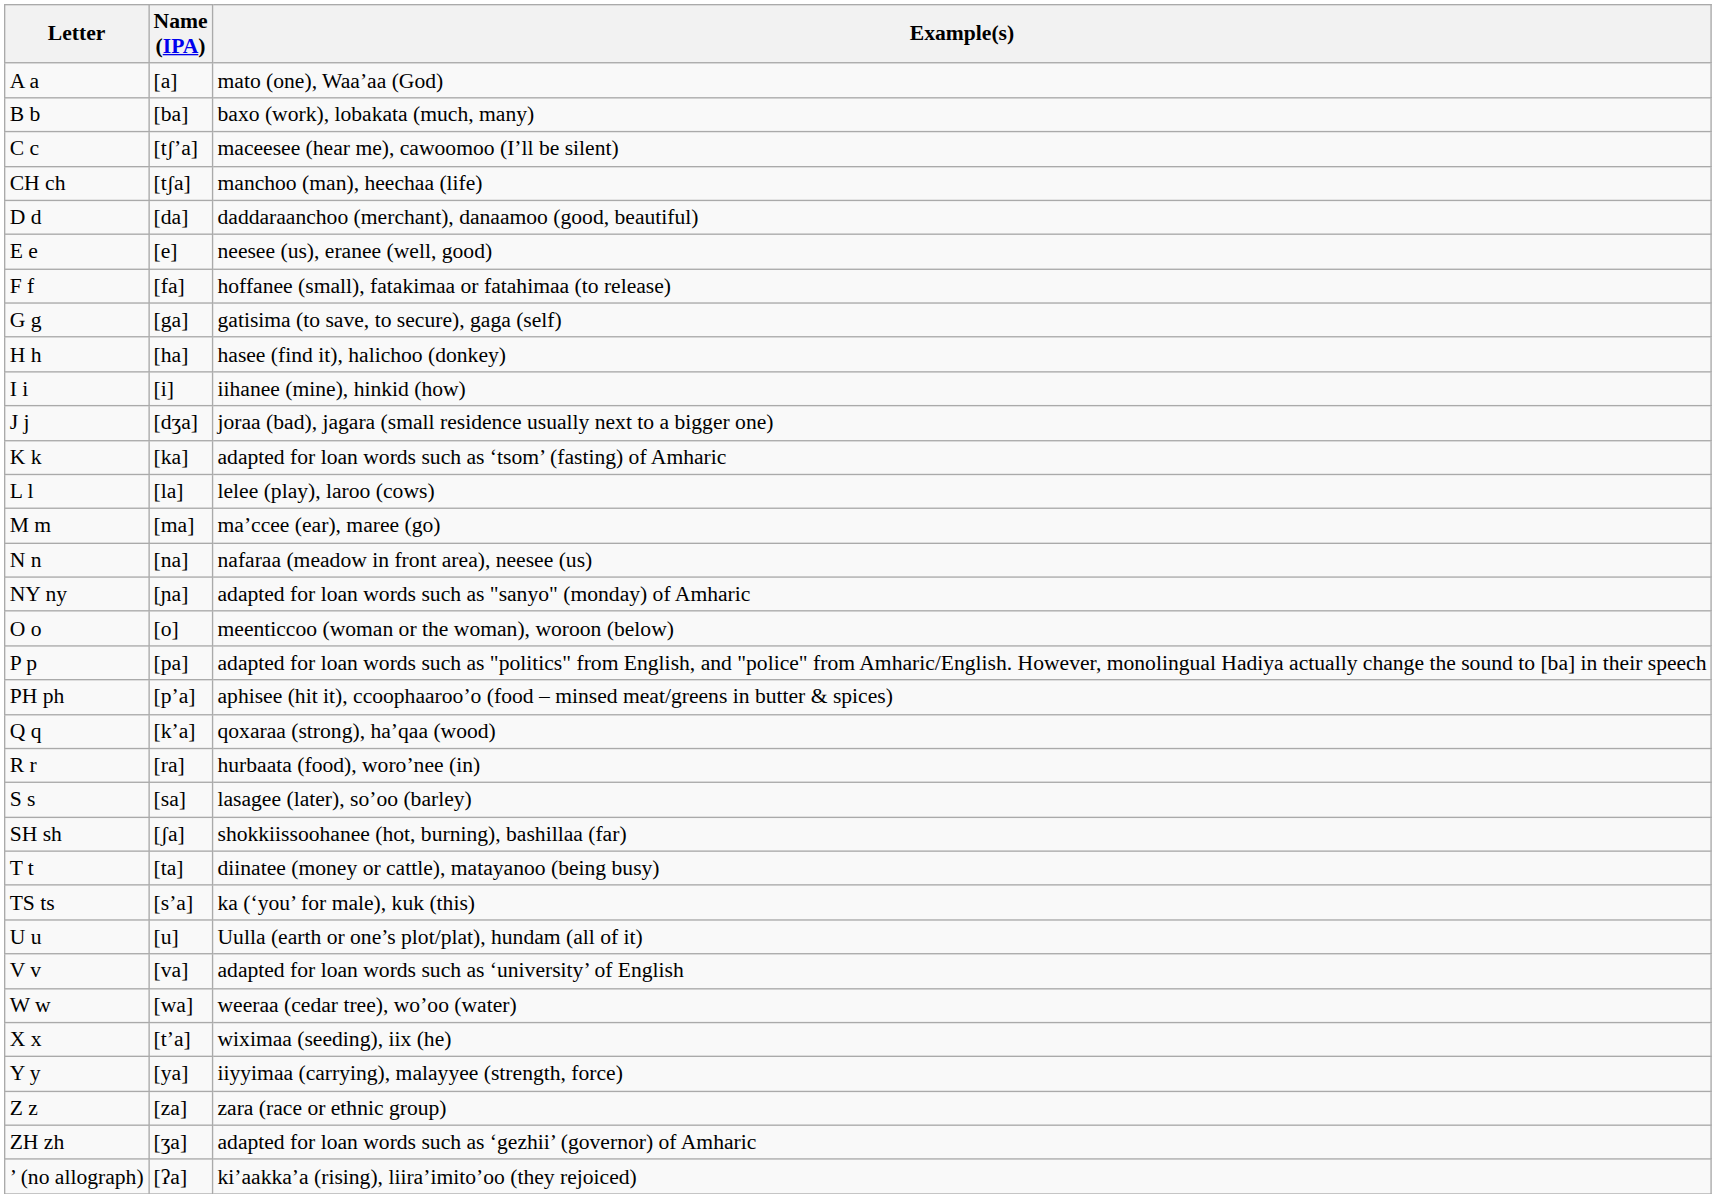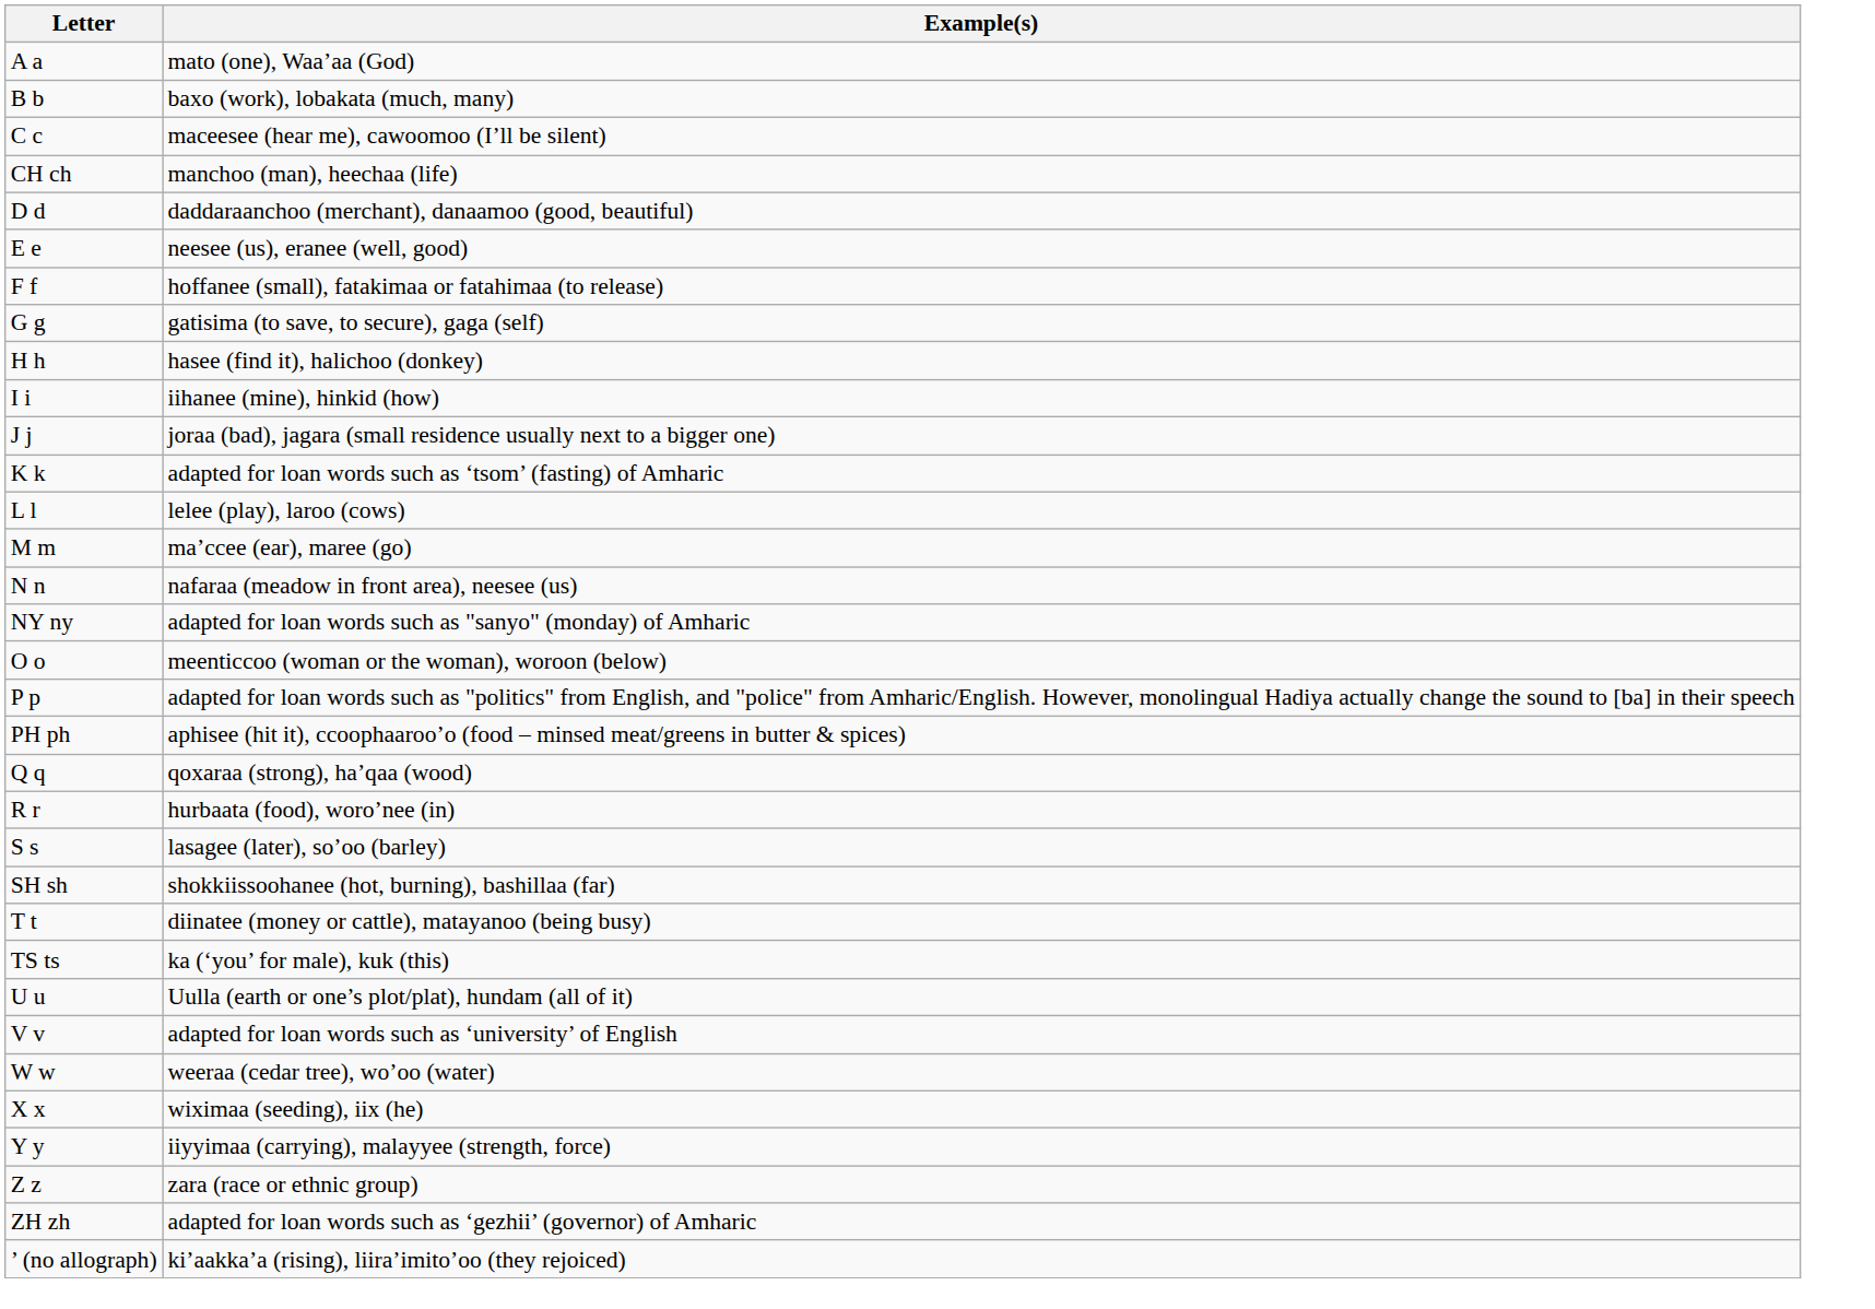- column: Name (IPA) | [a] | [ba] | [tʃ’a] | [tʃa] | [da] | [e] | [fa] | [ga] | [ha] | [i] | [dʒa] | [ka] | [la] | [ma] | [na] | [ɲa] | [o] | [pa] | [p’a] | [k’a] | [ra] | [sa] | [ʃa] | [ta] | [s’a] | [u] | [va] | [wa] | [t’a] | [ya] | [za] | [ʒa] | [ʔa]
